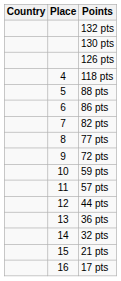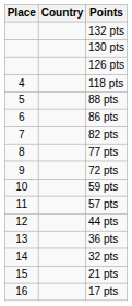columns swapped: Place <-> Country
